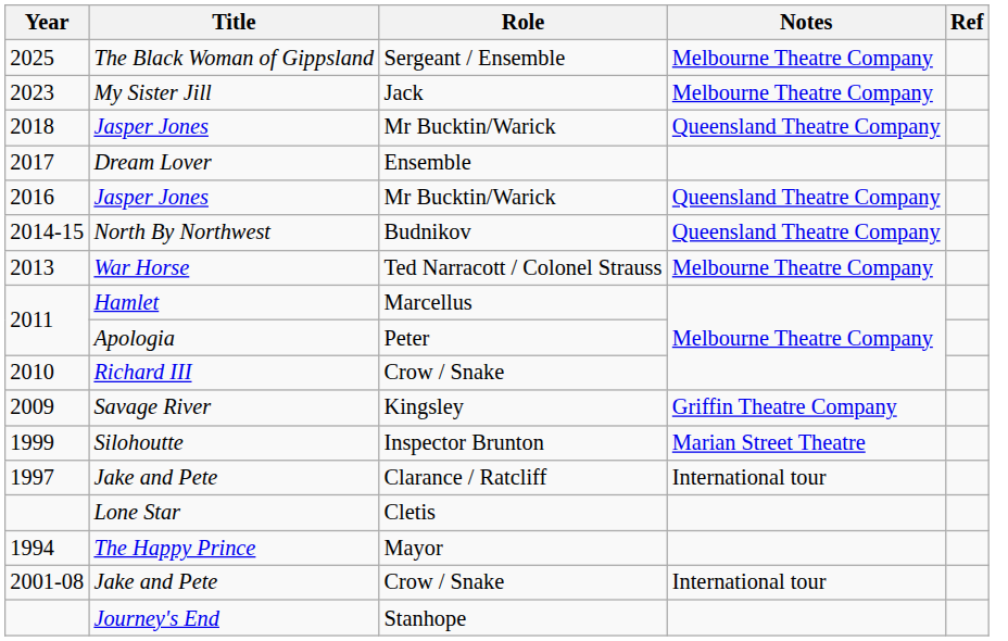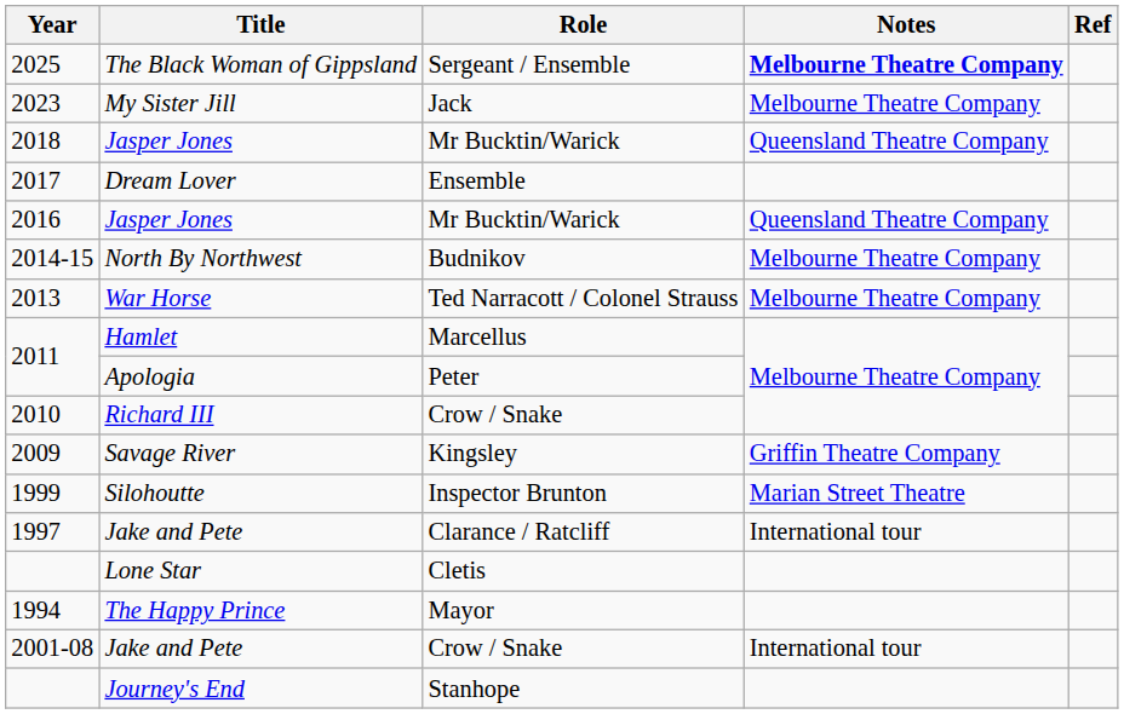2025 | Notes: normal -> bold
2014-15 | Notes: Queensland Theatre Company -> Melbourne Theatre Company
